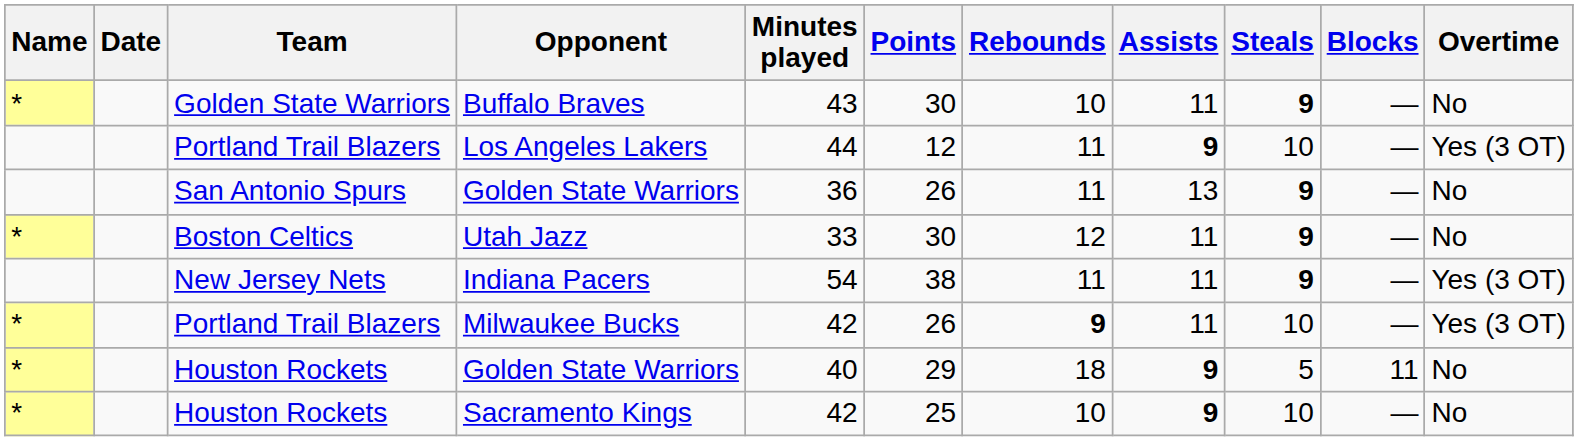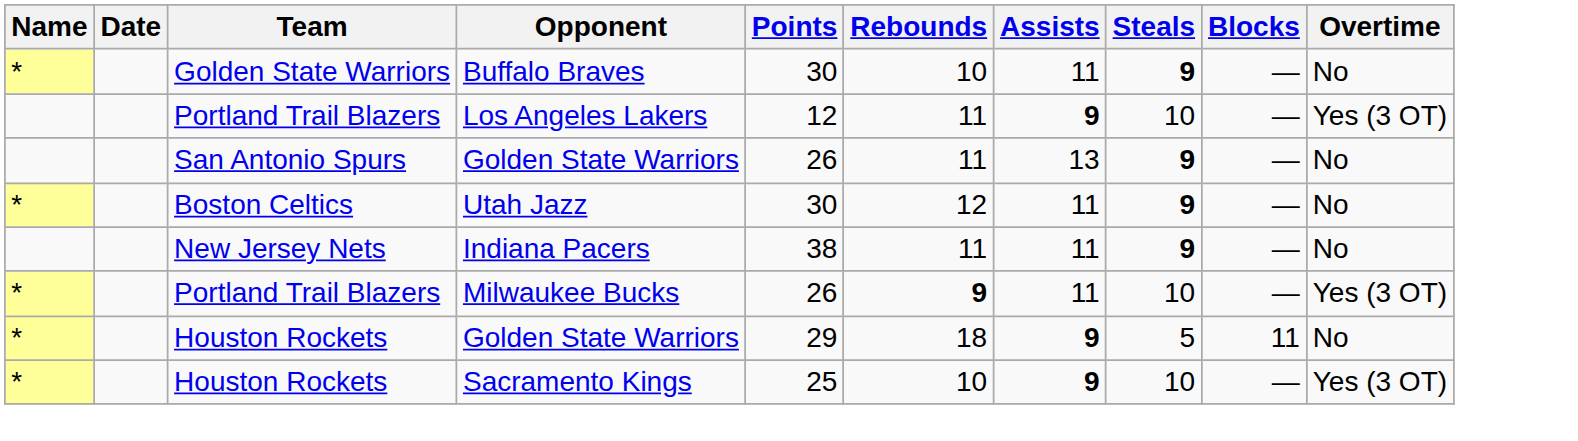- column: Minutes played | 43 | 44 | 36 | 33 | 54 | 42 | 40 | 42
Indiana Pacers | Overtime: Yes (3 OT) -> No
Sacramento Kings | Overtime: No -> Yes (3 OT)
